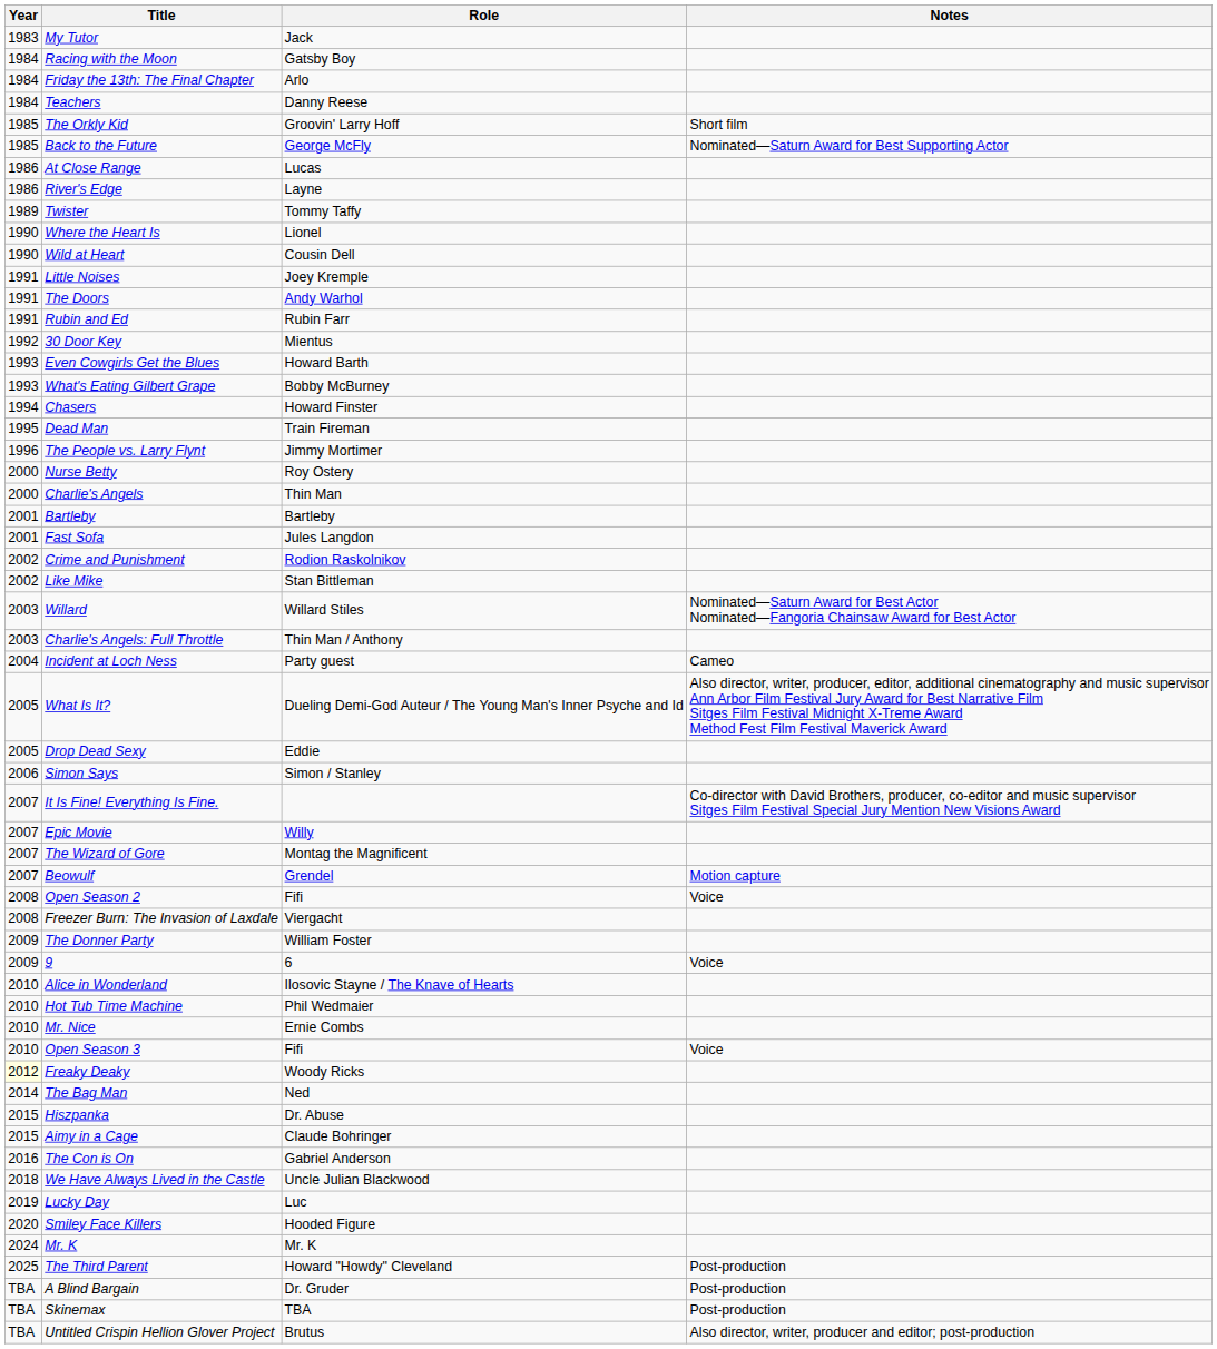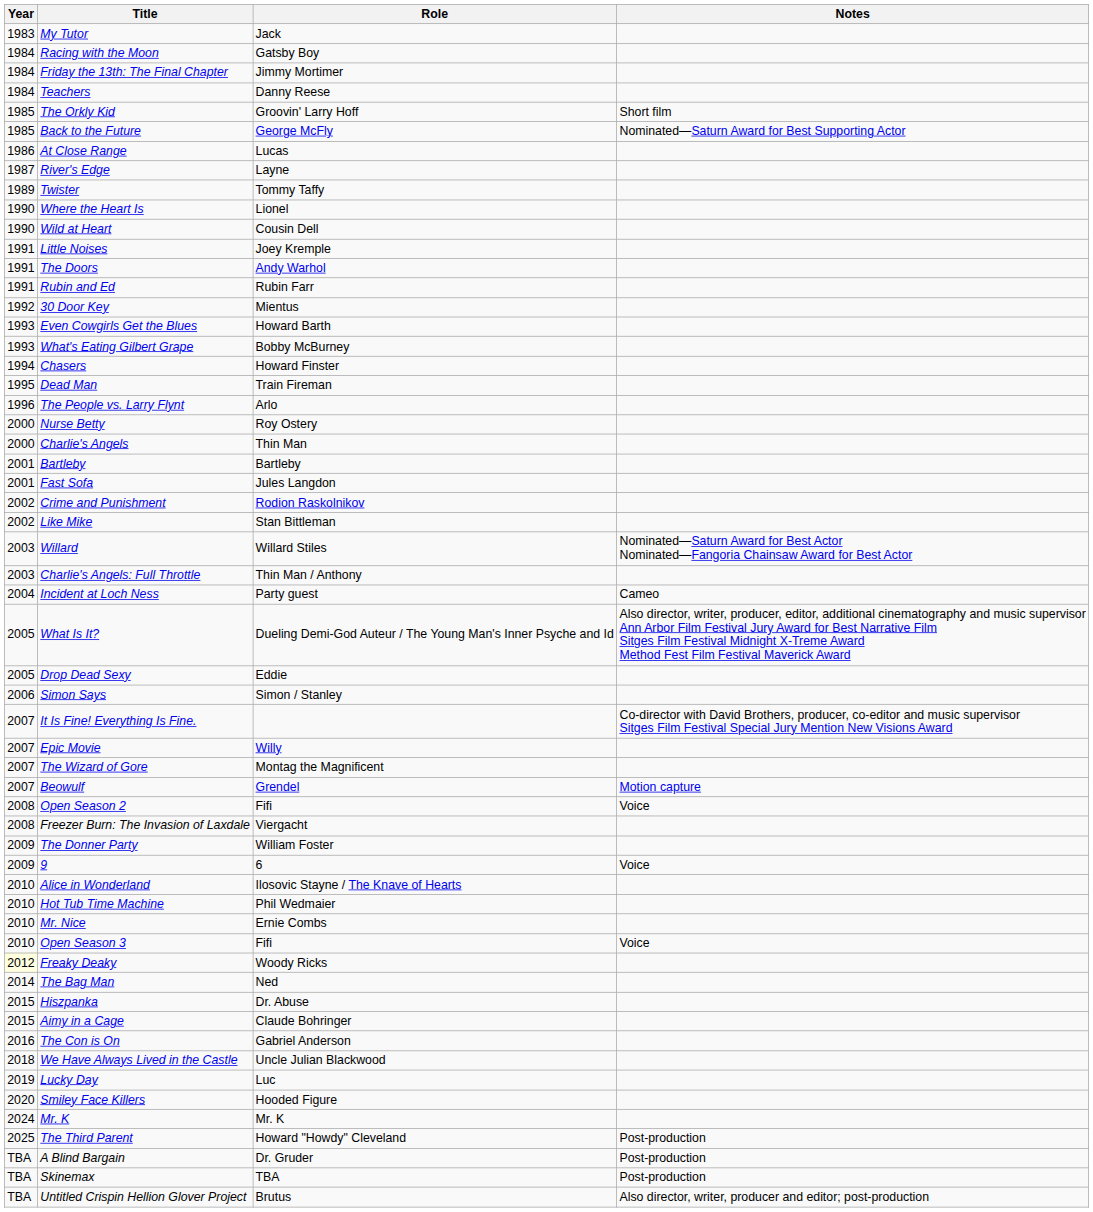Friday the 13th: The Final Chapter | Role: Arlo -> Jimmy Mortimer
River's Edge | Year: 1986 -> 1987
The People vs. Larry Flynt | Role: Jimmy Mortimer -> Arlo
